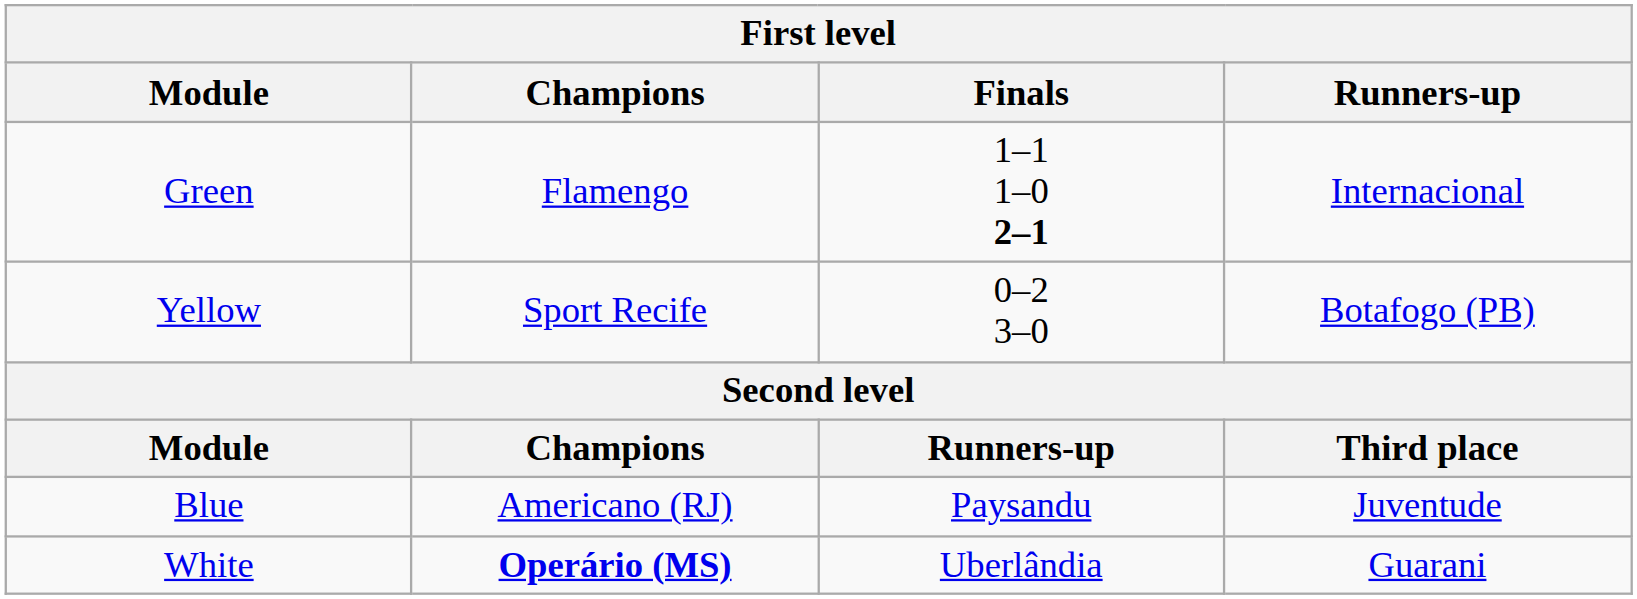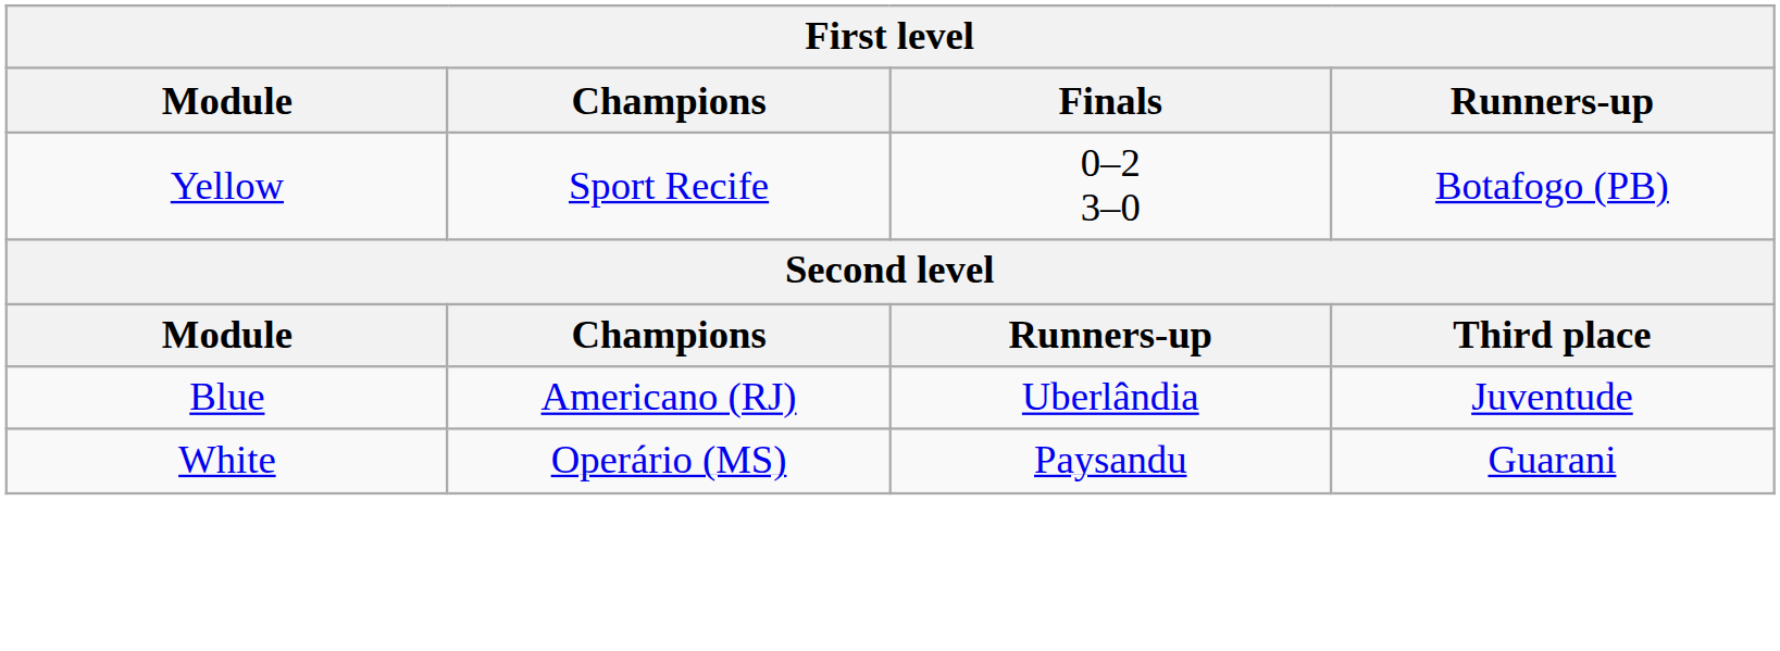- row: Green | Flamengo | 1–1 1–0 2–1 | Internacional
Blue | Finals: Paysandu -> Uberlândia
White | Champions: bold -> normal
White | Finals: Uberlândia -> Paysandu
